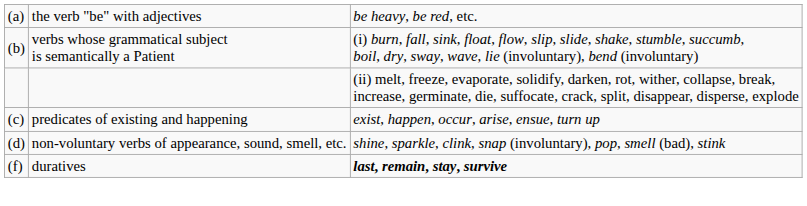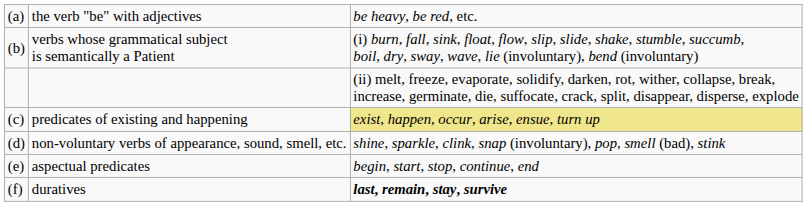predicates of existing and happening | column 3: no background -> khaki background
+ row: (e) | aspectual predicates | begin, start, stop, continue, end
